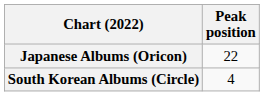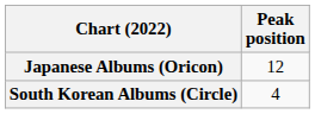Japanese Albums (Oricon) | Peak position: 22 -> 12
